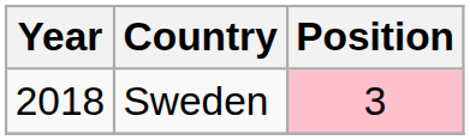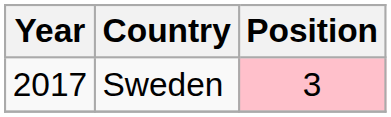Sweden | Year: 2018 -> 2017
